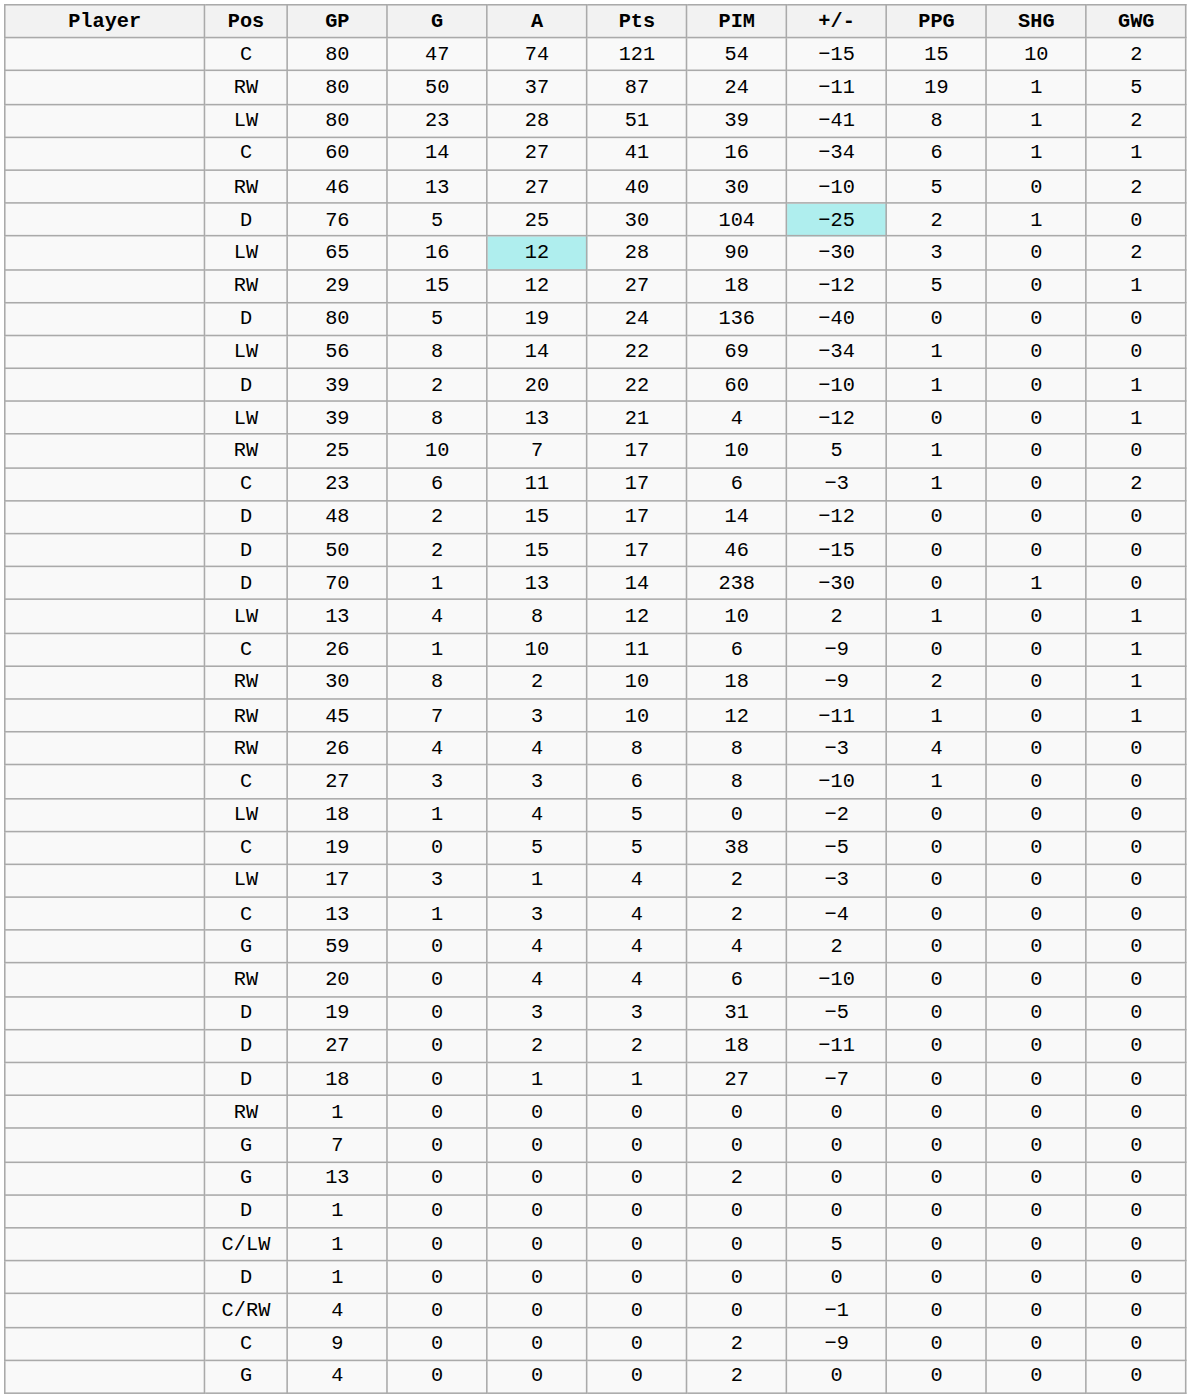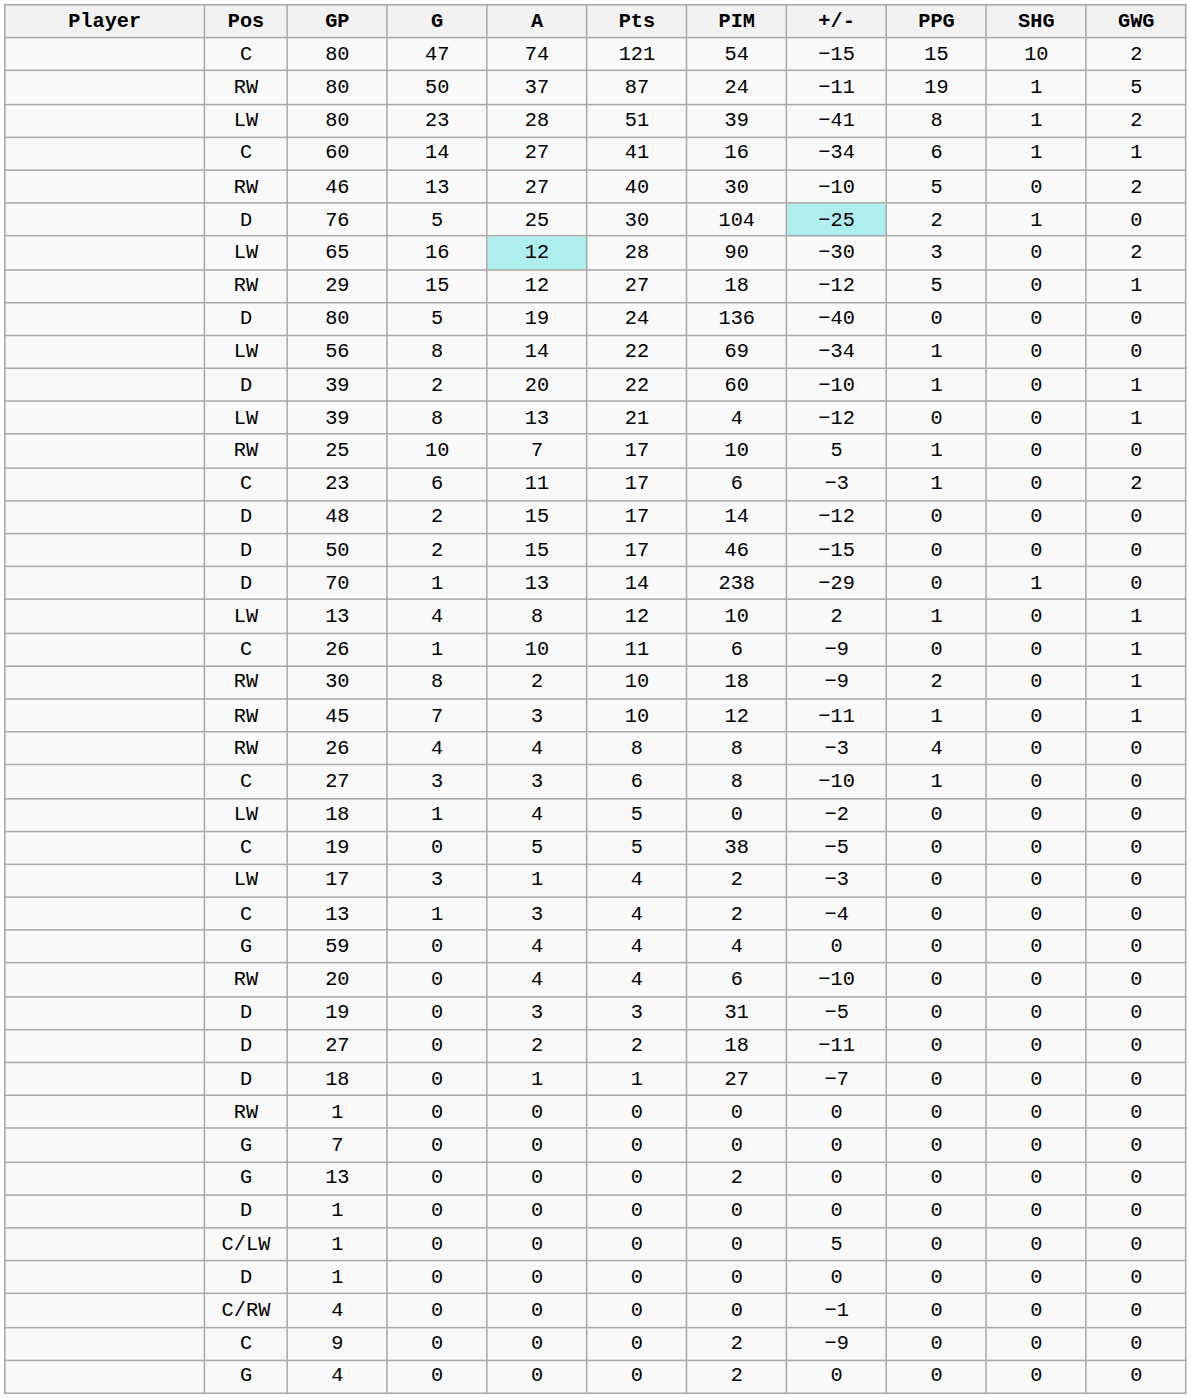70 | +/-: −30 -> −29
59 | +/-: 2 -> 0
